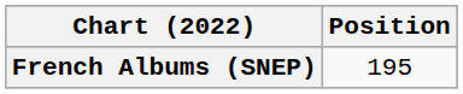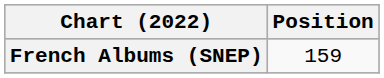French Albums (SNEP) | Position: 195 -> 159
